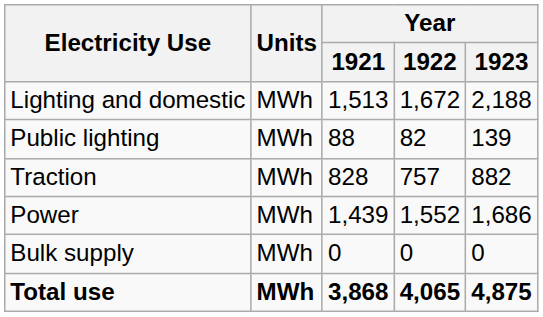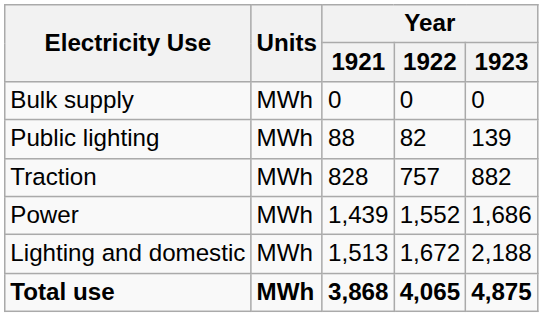rows swapped: Lighting and domestic <-> Bulk supply
